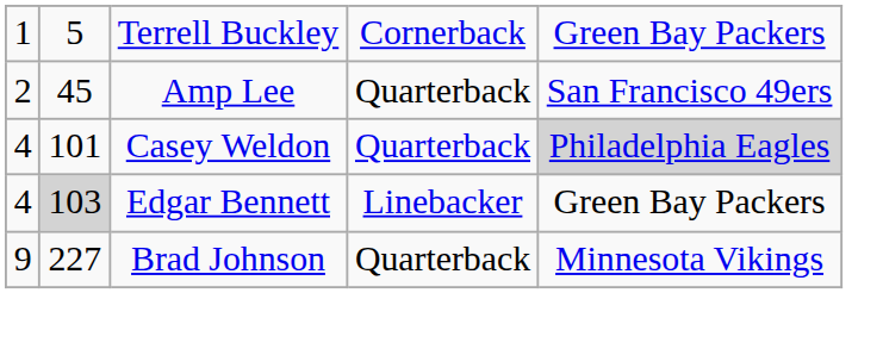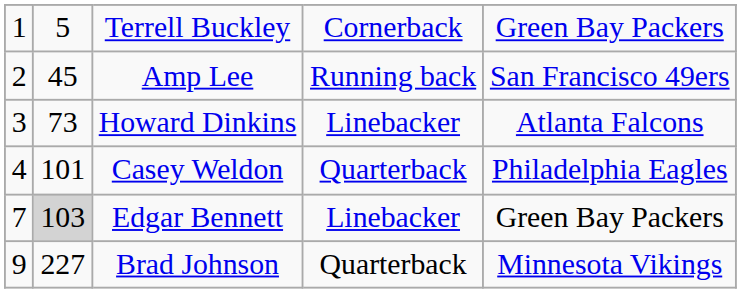Amp Lee | column 4: Quarterback -> Running back
+ row: 3 | 73 | Howard Dinkins | Linebacker | Atlanta Falcons
Casey Weldon | column 5: lightgrey background -> no background
Edgar Bennett | column 1: 4 -> 7
